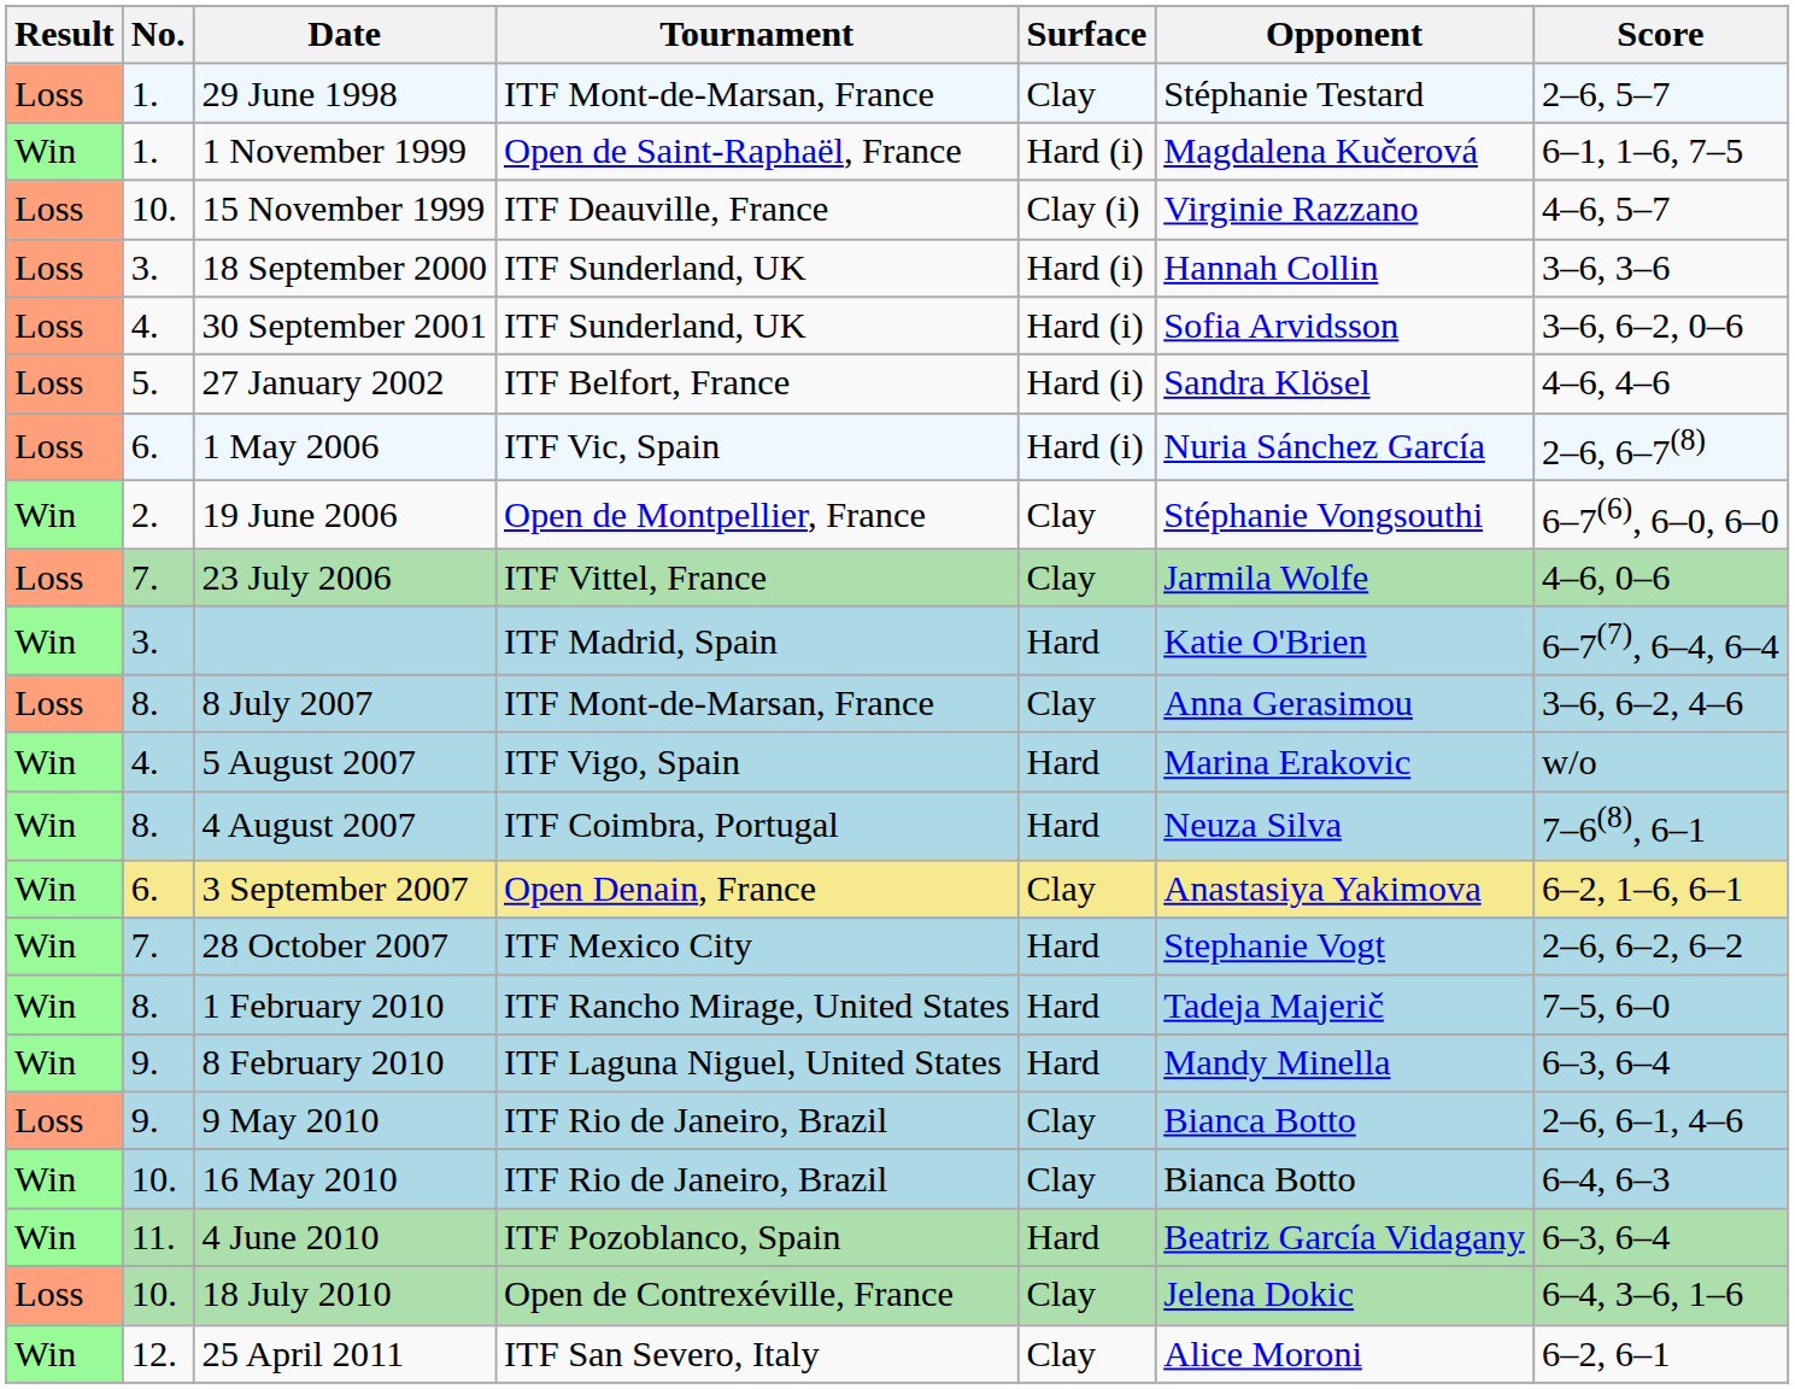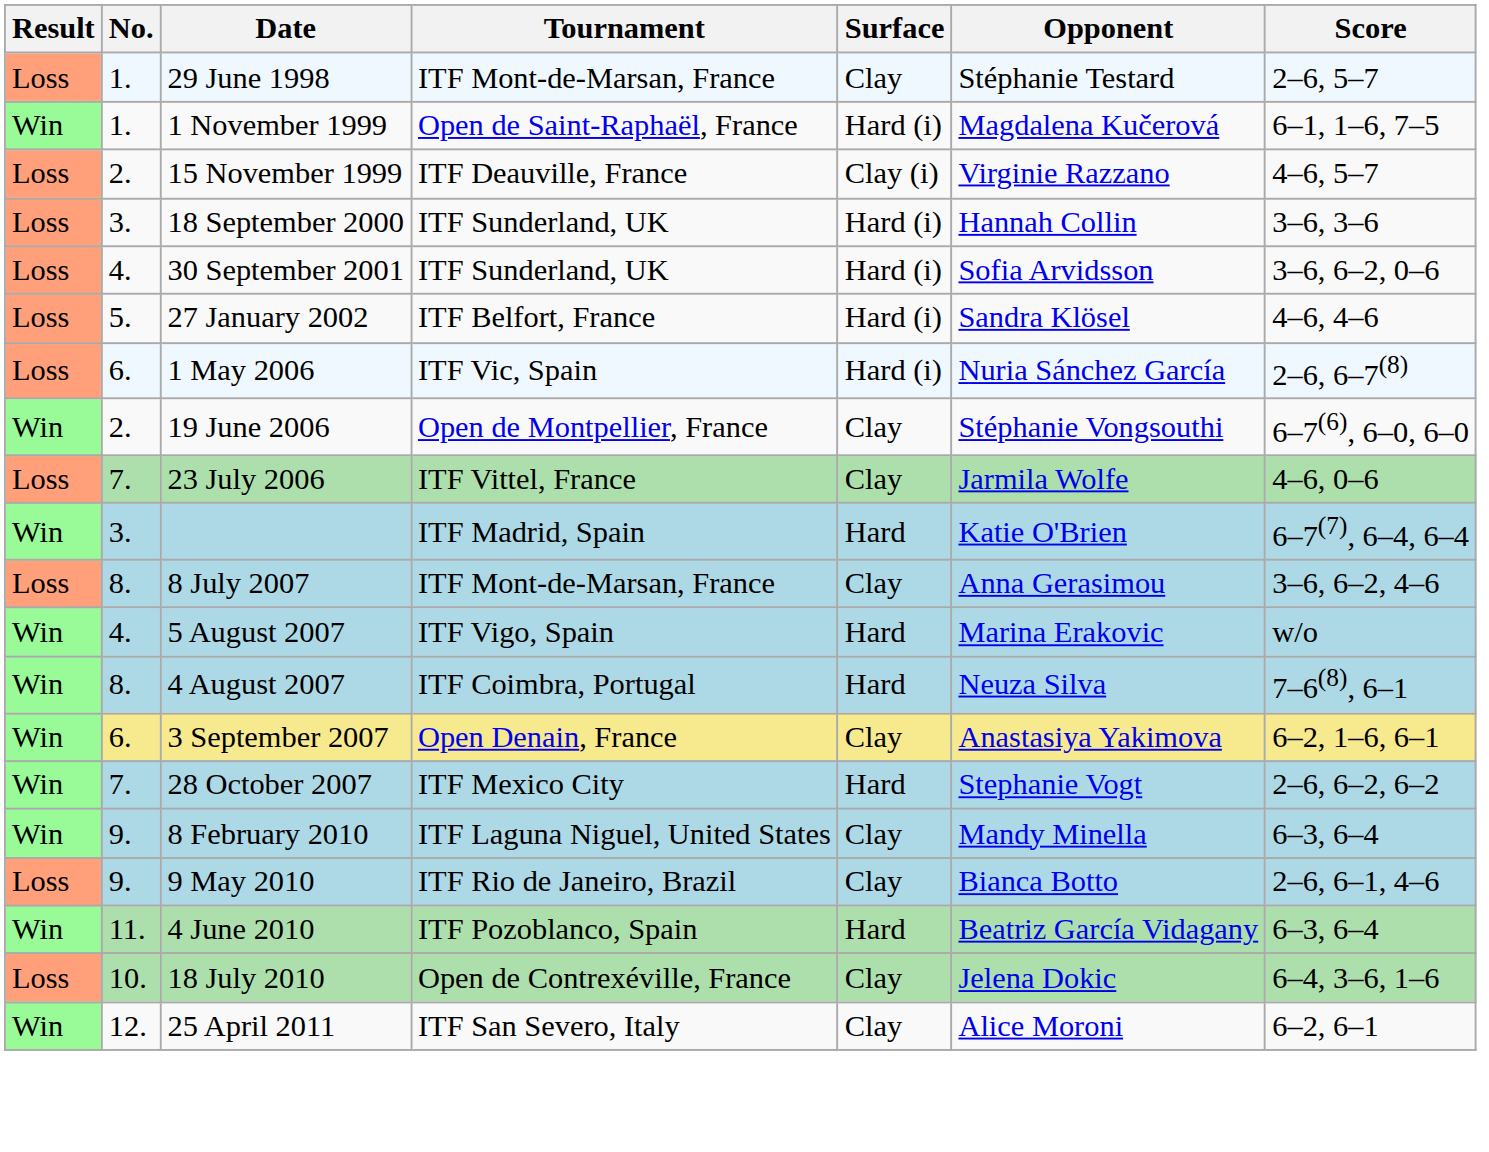15 November 1999 | No.: 10. -> 2.
- row: Win | 8. | 1 February 2010 | ITF Rancho Mirage, United States | Hard | Tadeja Majerič | 7–5, 6–0
8 February 2010 | Surface: Hard -> Clay
- row: Win | 10. | 16 May 2010 | ITF Rio de Janeiro, Brazil | Clay | Bianca Botto | 6–4, 6–3
